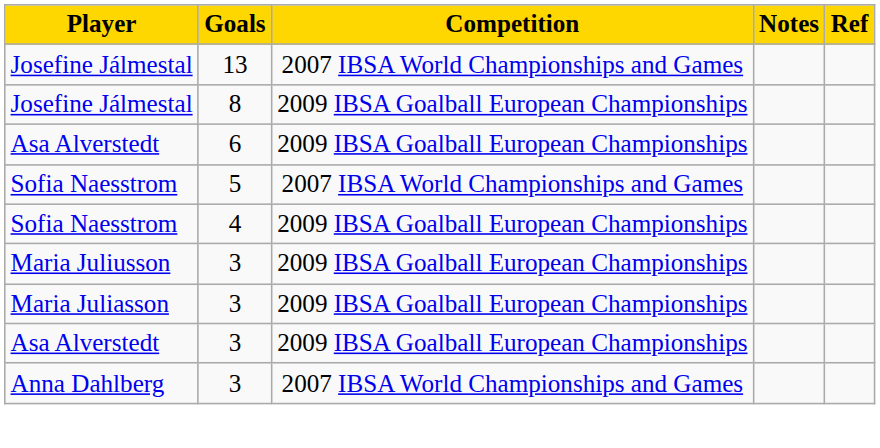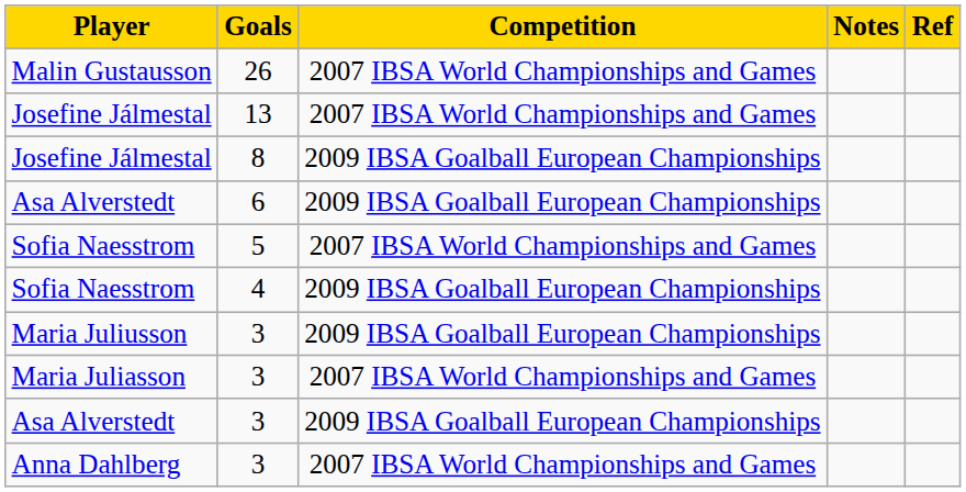+ row: Malin Gustausson | 26 | 2007 IBSA World Championships and Games
Maria Juliasson | Competition: 2009 IBSA Goalball European Championships -> 2007 IBSA World Championships and Games
